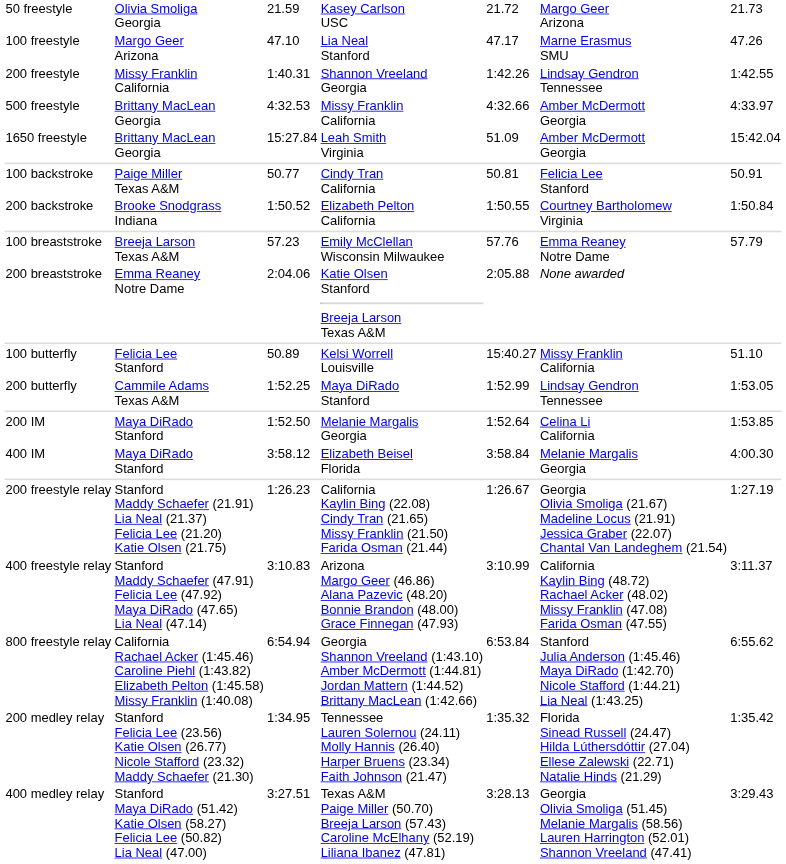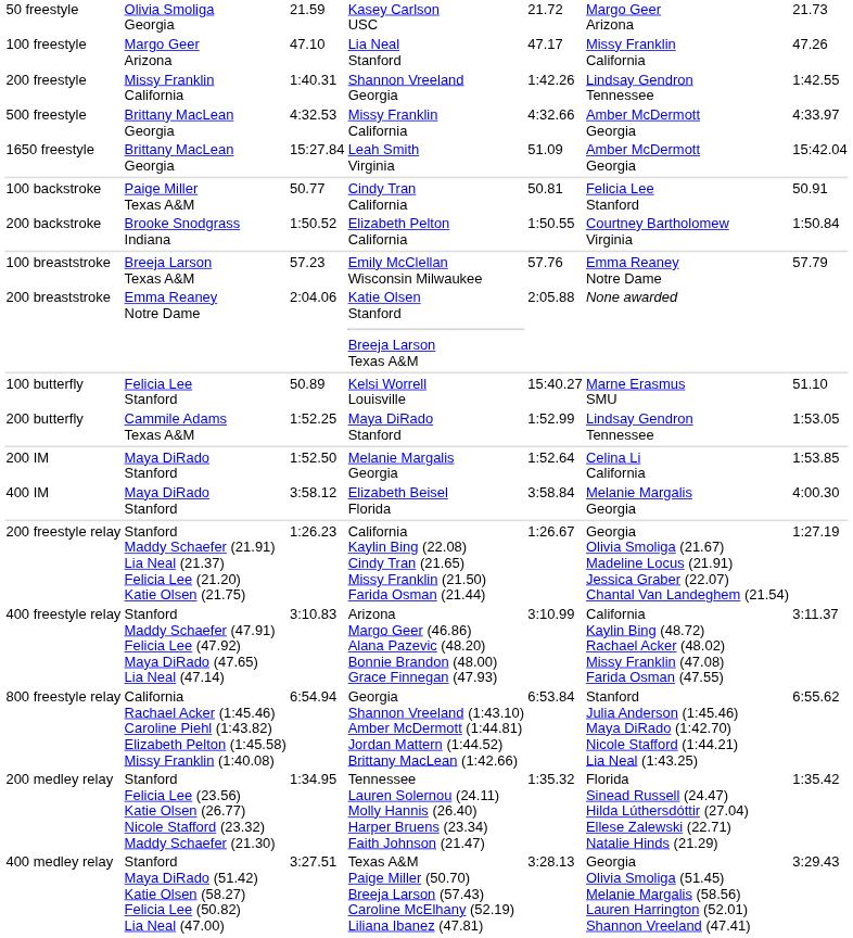100 freestyle | column 6: Marne Erasmus SMU -> Missy Franklin California
100 butterfly | column 6: Missy Franklin California -> Marne Erasmus SMU
